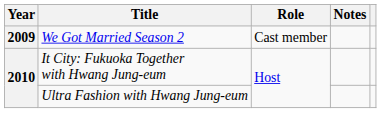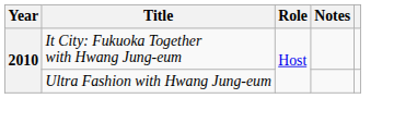- row: 2009 | We Got Married Season 2 | Cast member
